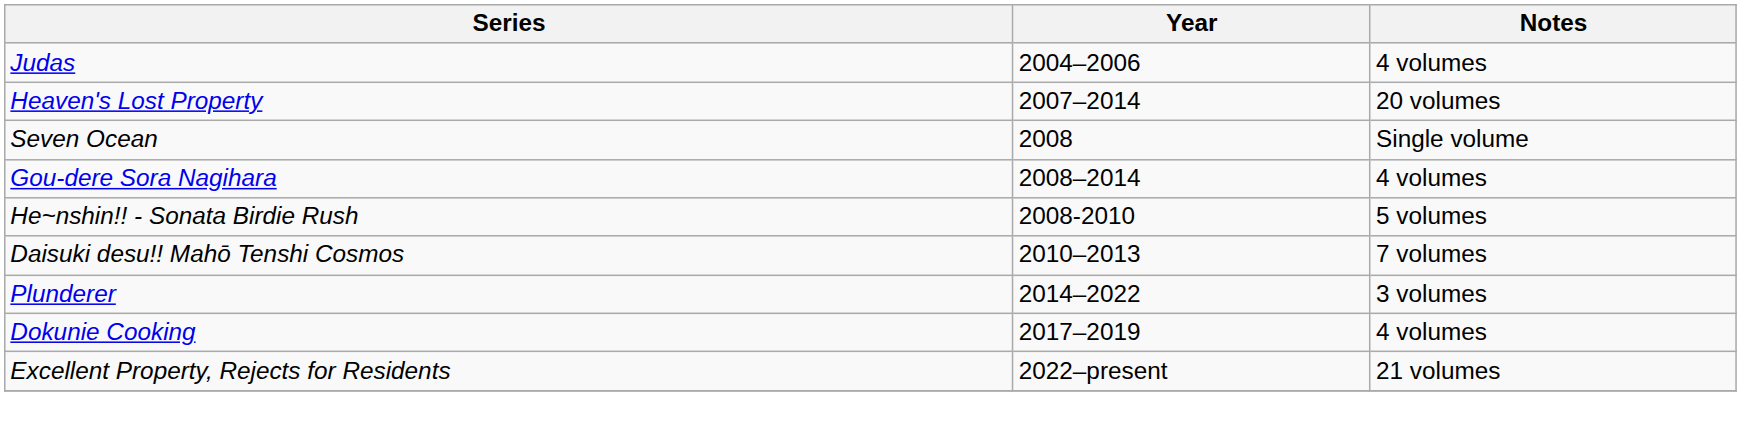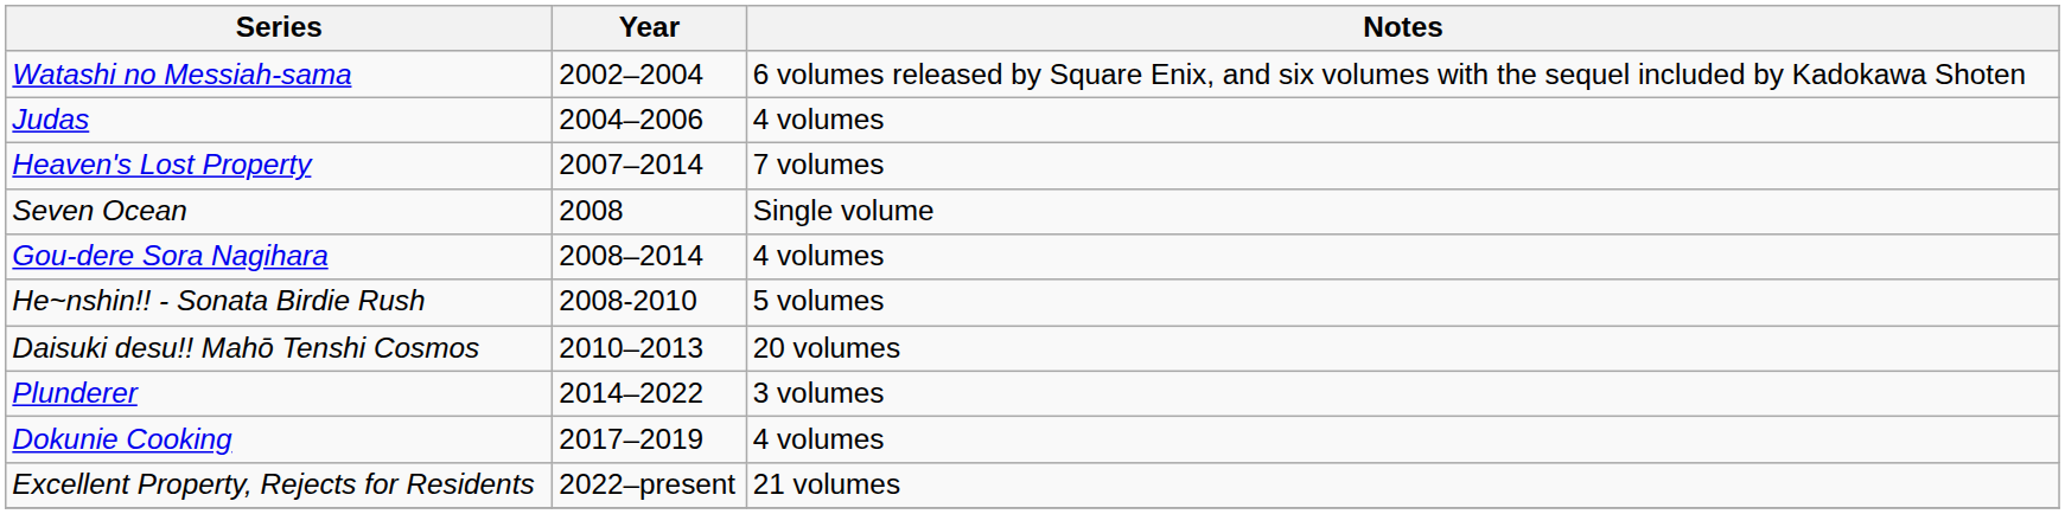+ row: Watashi no Messiah-sama | 2002–2004 | 6 volumes released by Square Enix, and six volumes with the sequel included by Kadokawa Shoten
Heaven's Lost Property | Notes: 20 volumes -> 7 volumes
Daisuki desu!! Mahō Tenshi Cosmos | Notes: 7 volumes -> 20 volumes
